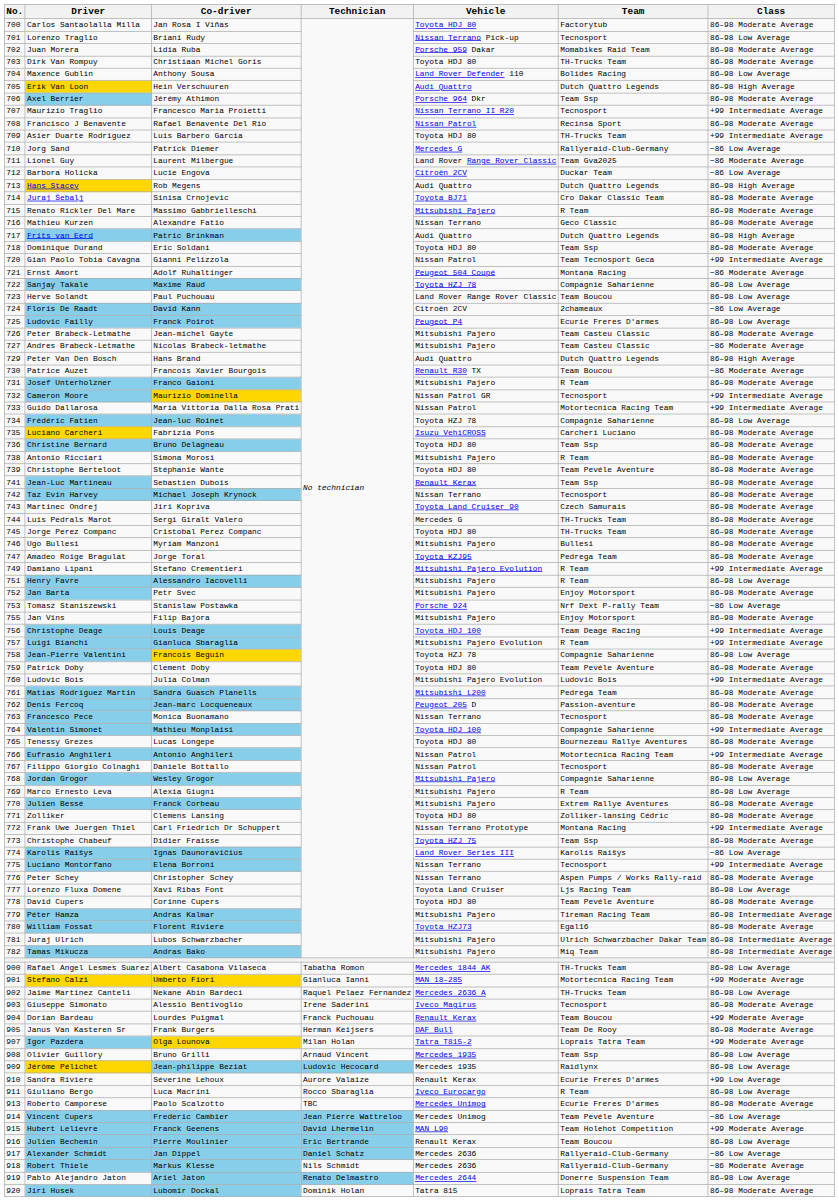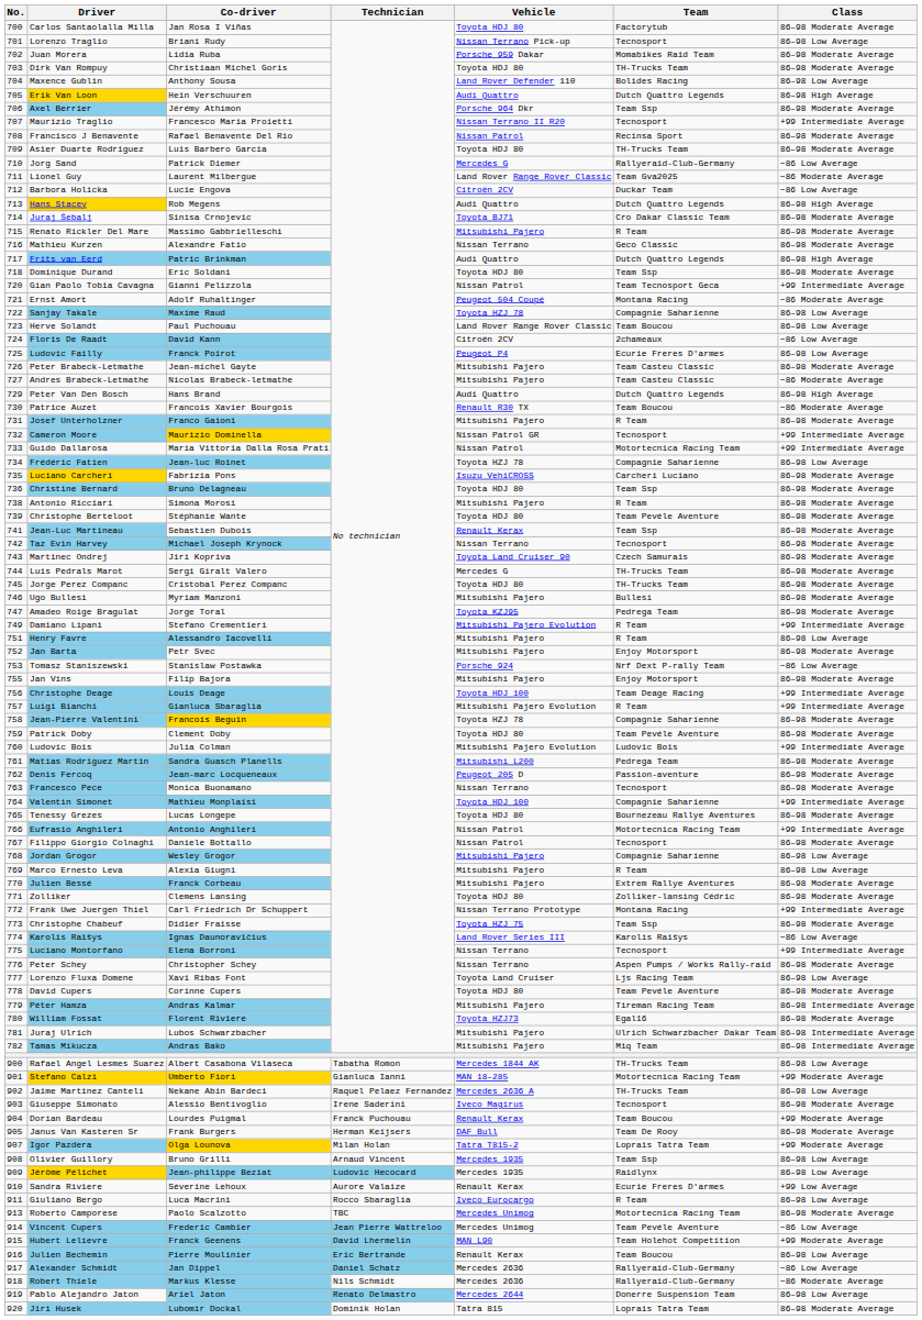Asier Duarte Rodriguez | Class: +99 Intermediate Average -> 86–98 Moderate Average
Jean-Pierre Valentini | Class: 86–98 Low Average -> 86–98 Moderate Average
Roberto Camporese | Team: Ecurie Freres D'armes -> Motortecnica Racing Team
